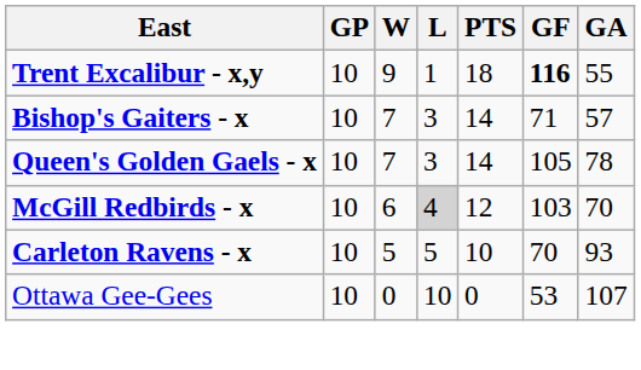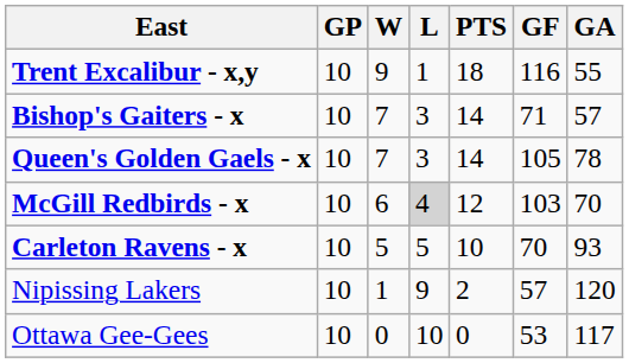Trent Excalibur - x,y | GF: bold -> normal
+ row: Nipissing Lakers | 10 | 1 | 9 | 2 | 57 | 120
Ottawa Gee-Gees | GA: 107 -> 117
